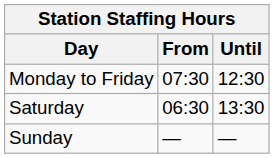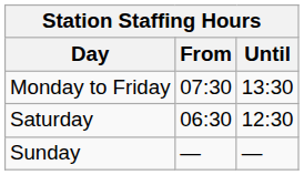Monday to Friday | Until: 12:30 -> 13:30
Saturday | Until: 13:30 -> 12:30
